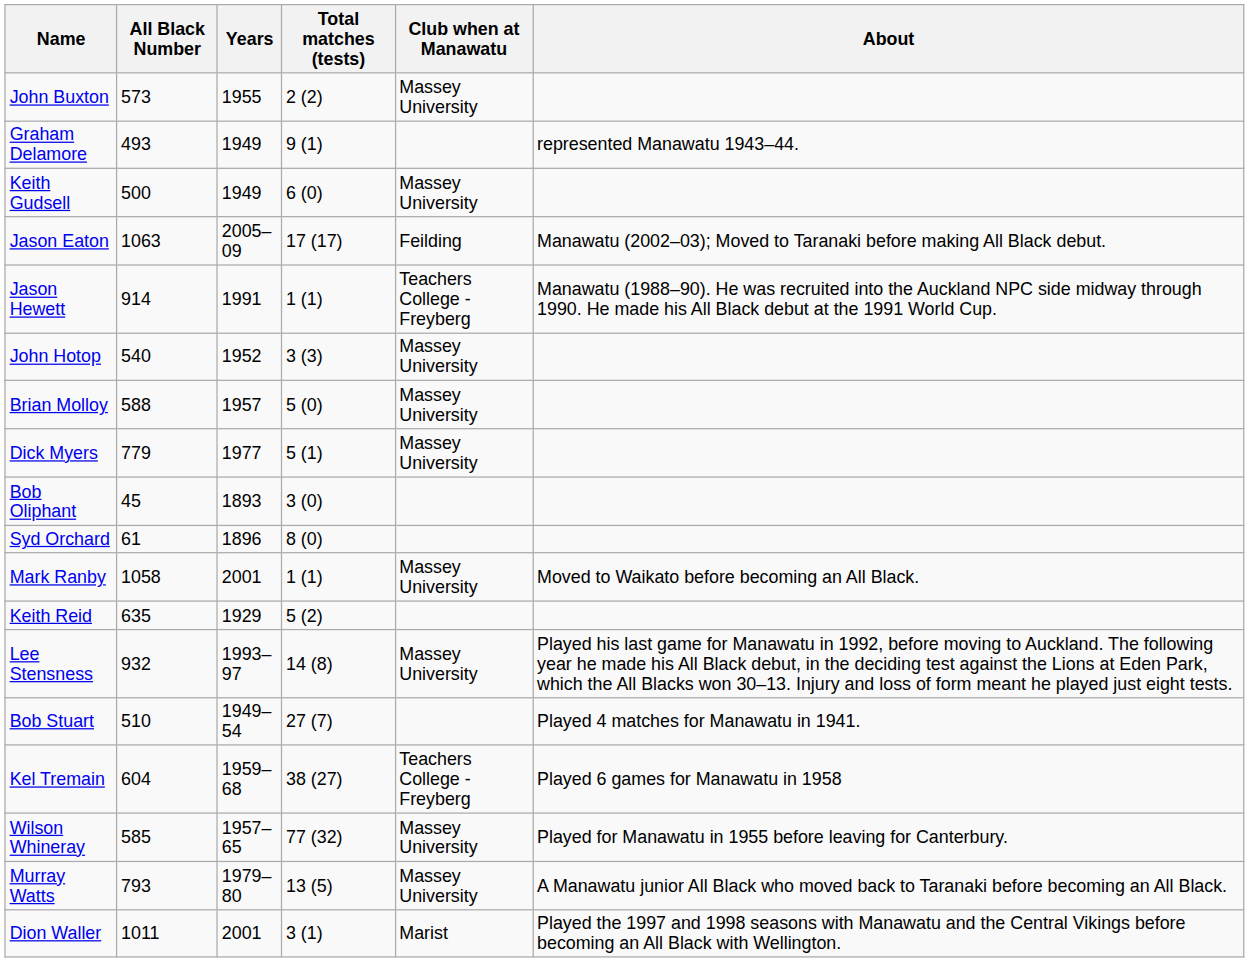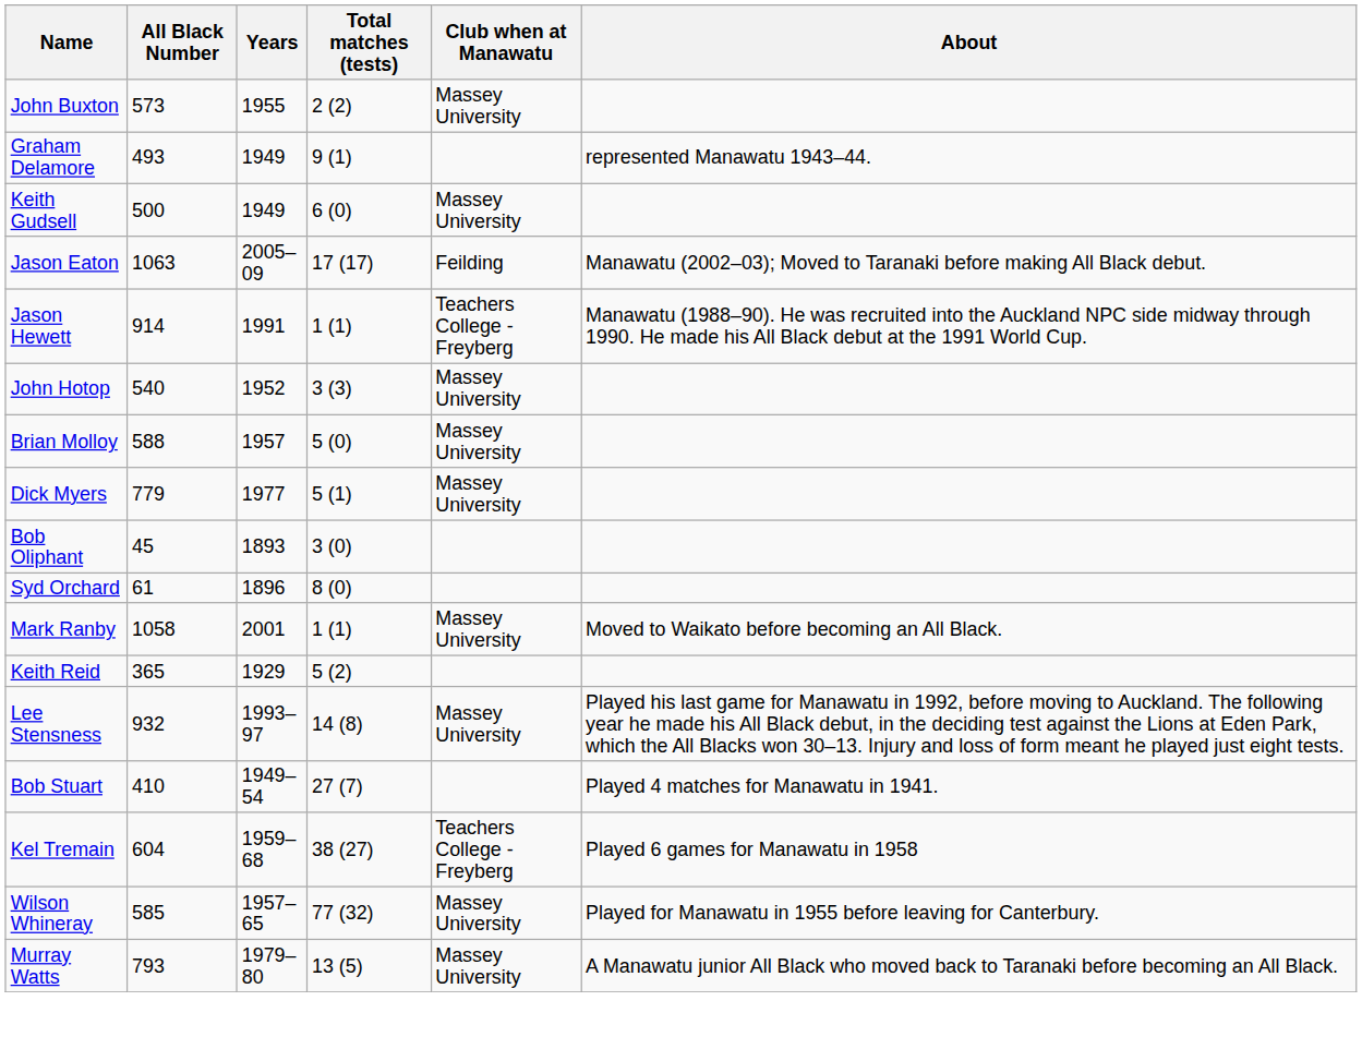Keith Reid | All Black Number: 635 -> 365
Bob Stuart | All Black Number: 510 -> 410
- row: Dion Waller | 1011 | 2001 | 3 (1) | Marist | Played the 1997 and 1998 seasons with Manawatu and the Central Vikings before becoming an All Black with Wellington.
